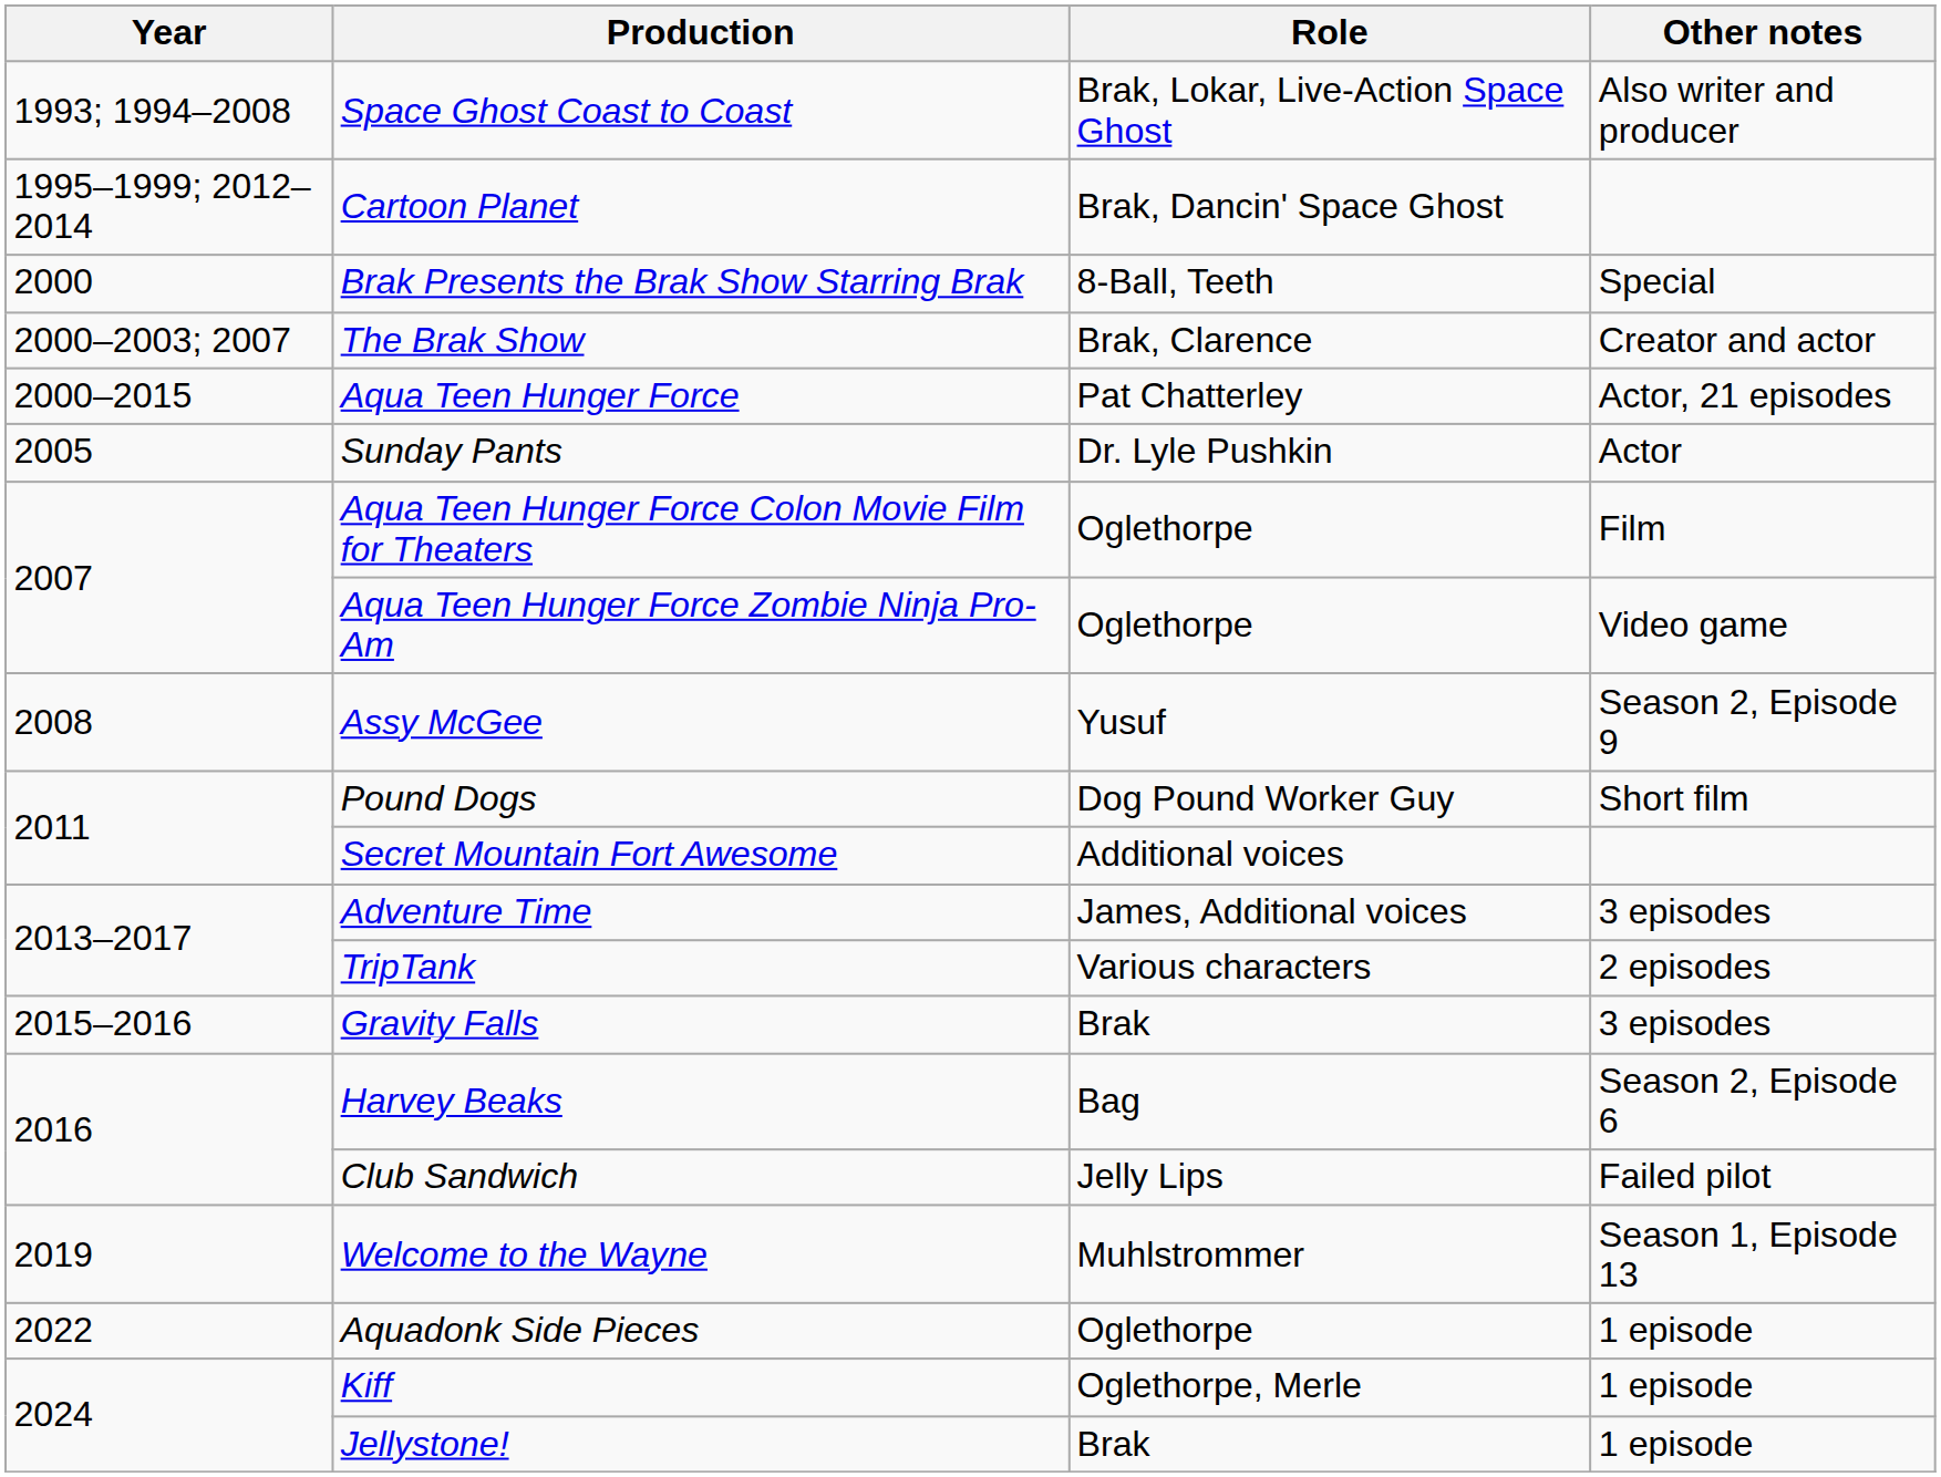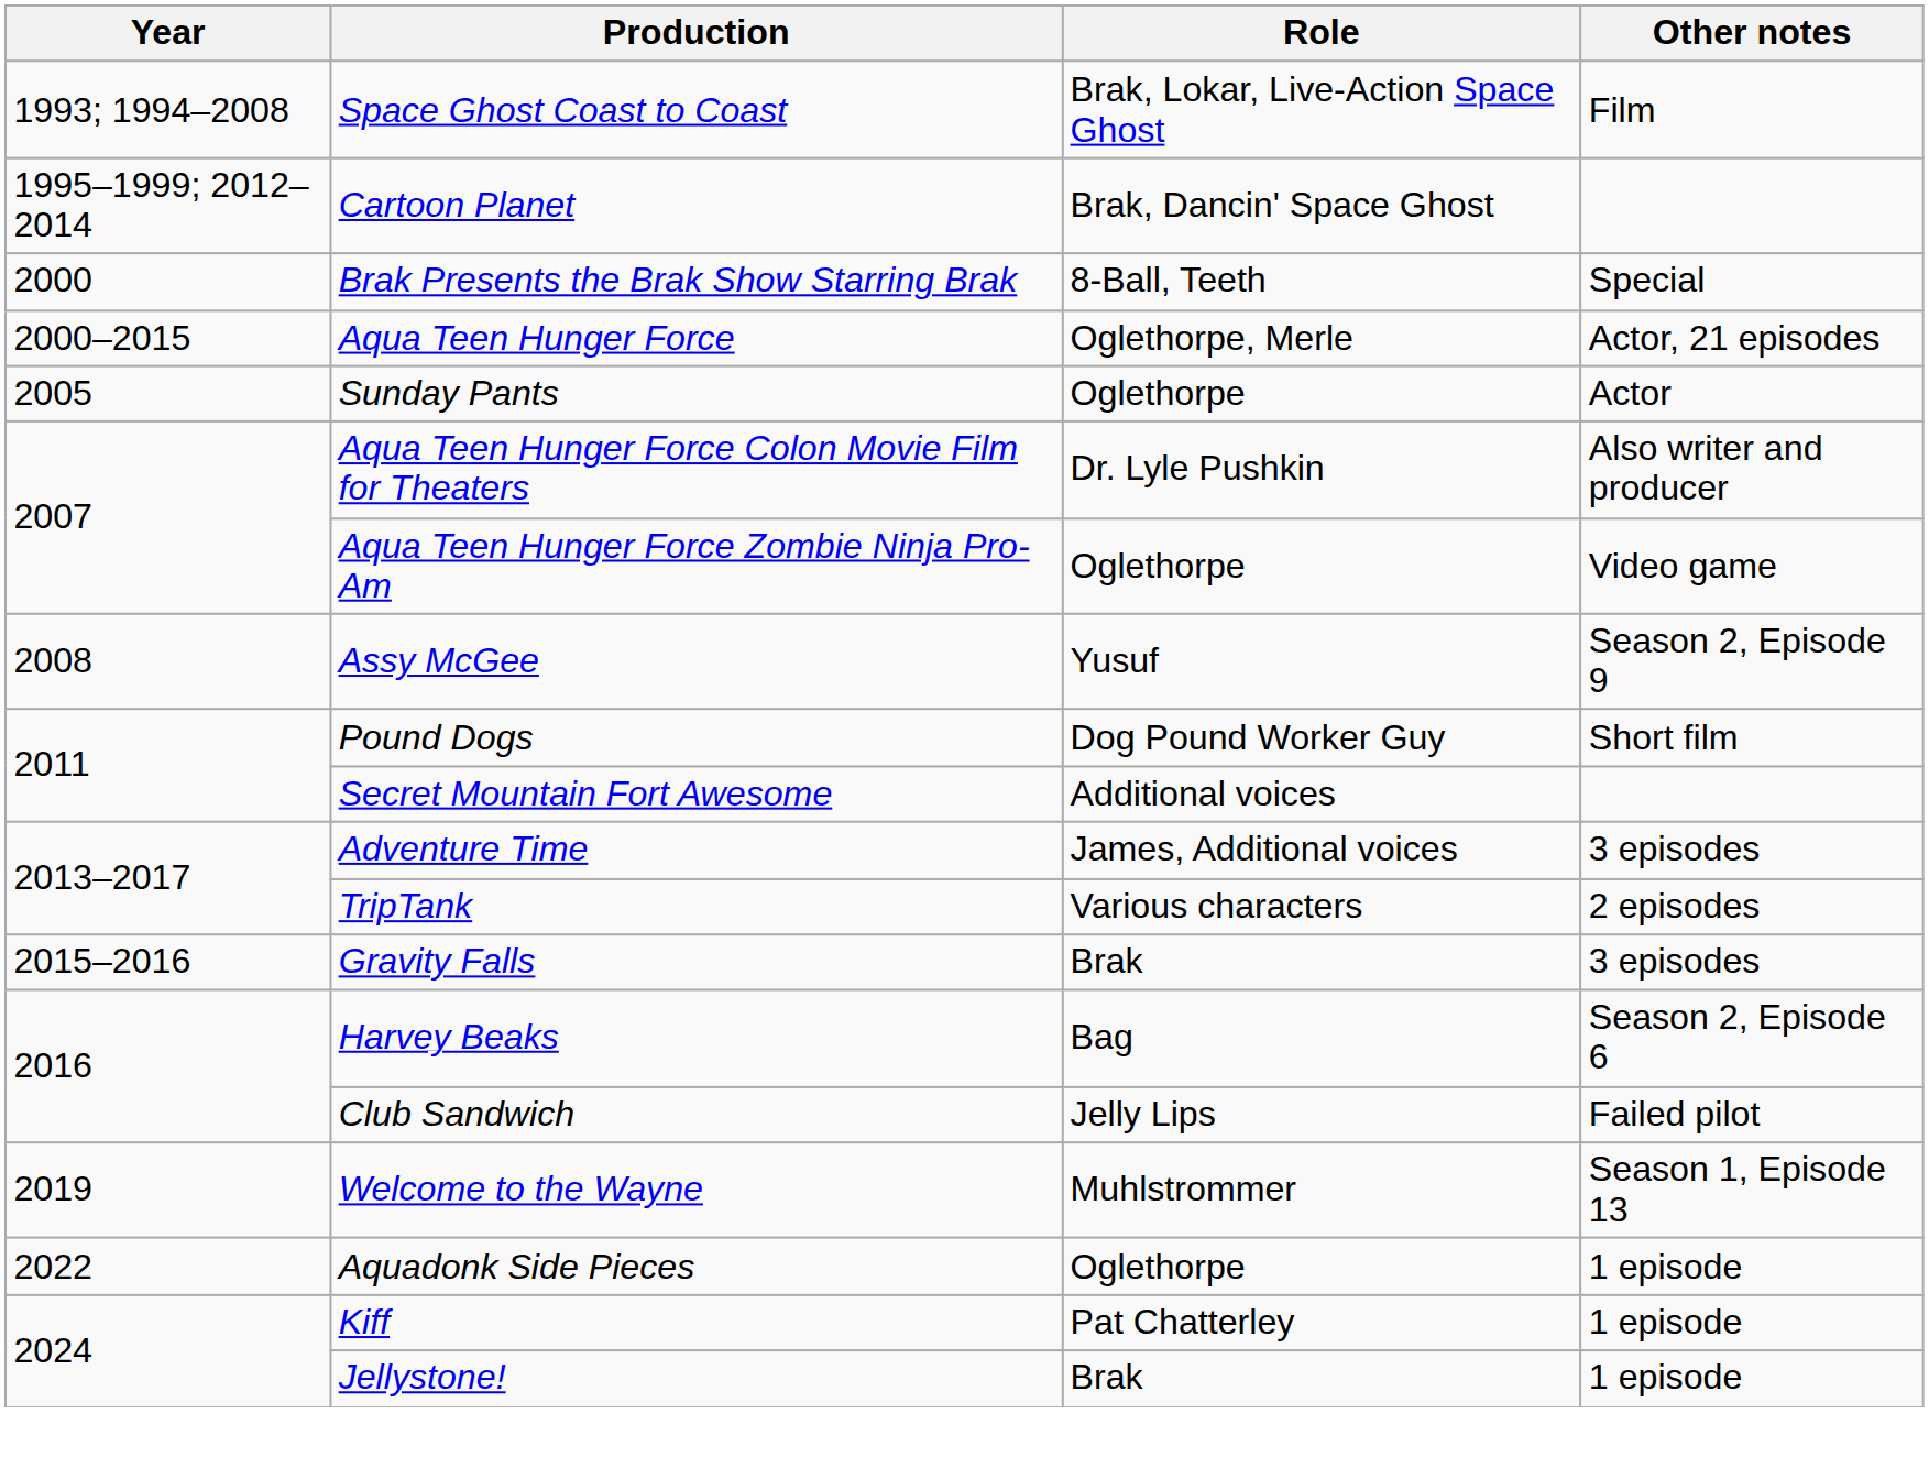Space Ghost Coast to Coast | Other notes: Also writer and producer -> Film
- row: 2000–2003; 2007 | The Brak Show | Brak, Clarence | Creator and actor
Aqua Teen Hunger Force | Role: Pat Chatterley -> Oglethorpe, Merle
Sunday Pants | Role: Dr. Lyle Pushkin -> Oglethorpe
Aqua Teen Hunger Force Colon Movie Film for Theaters | Role: Oglethorpe -> Dr. Lyle Pushkin
Aqua Teen Hunger Force Colon Movie Film for Theaters | Other notes: Film -> Also writer and producer
Kiff | Role: Oglethorpe, Merle -> Pat Chatterley
